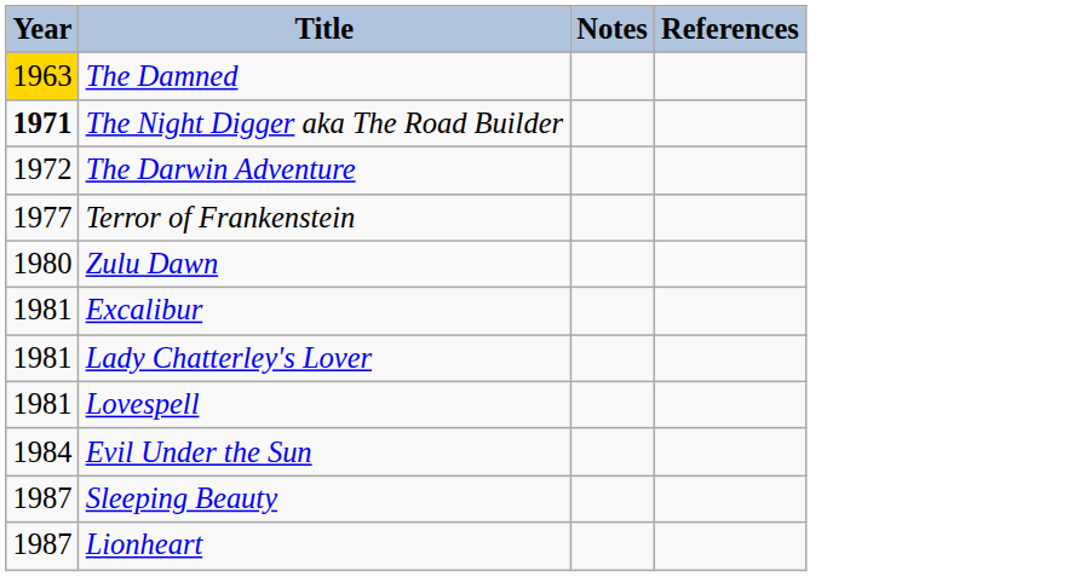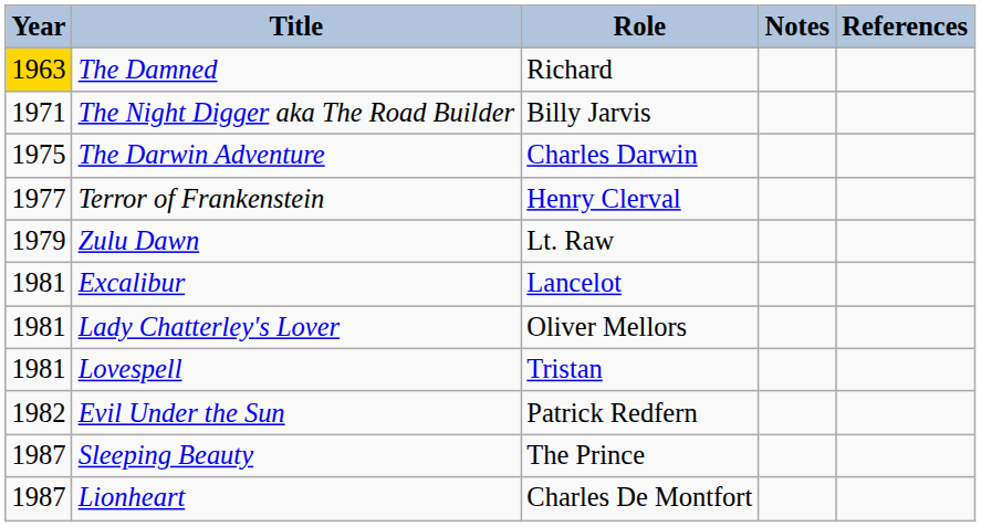+ column: Role | Richard | Billy Jarvis | Charles Darwin | Henry Clerval | Lt. Raw | Lancelot | Oliver Mellors | Tristan | Patrick Redfern | The Prince | Charles De Montfort
The Night Digger aka The Road Builder | Year: bold -> normal
The Darwin Adventure | Year: 1972 -> 1975
Zulu Dawn | Year: 1980 -> 1979
Evil Under the Sun | Year: 1984 -> 1982
